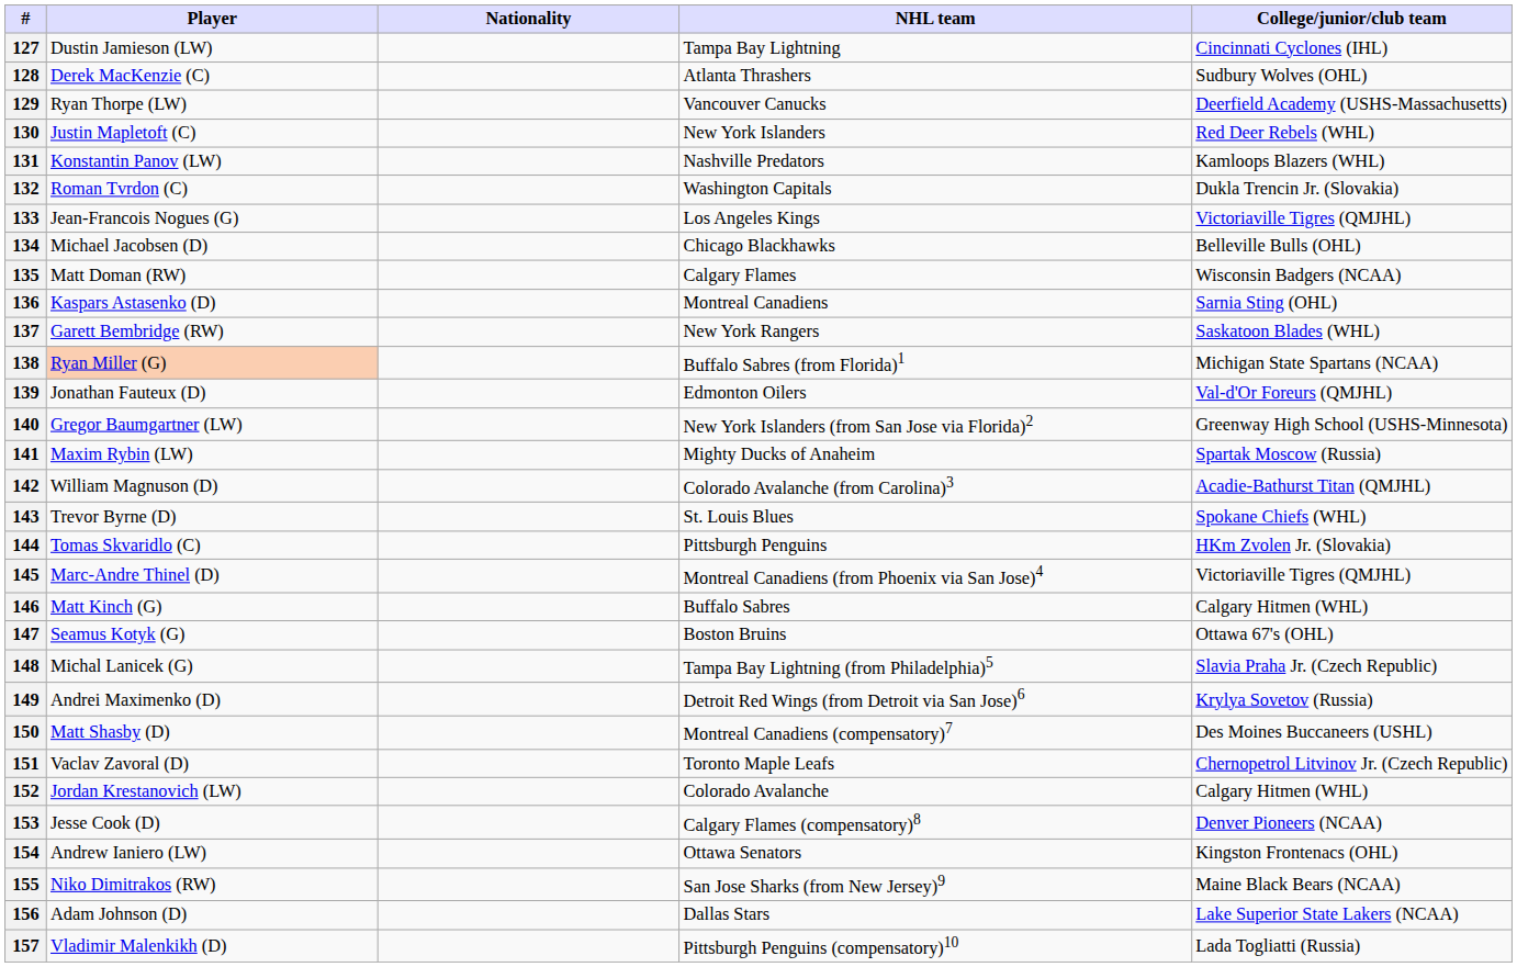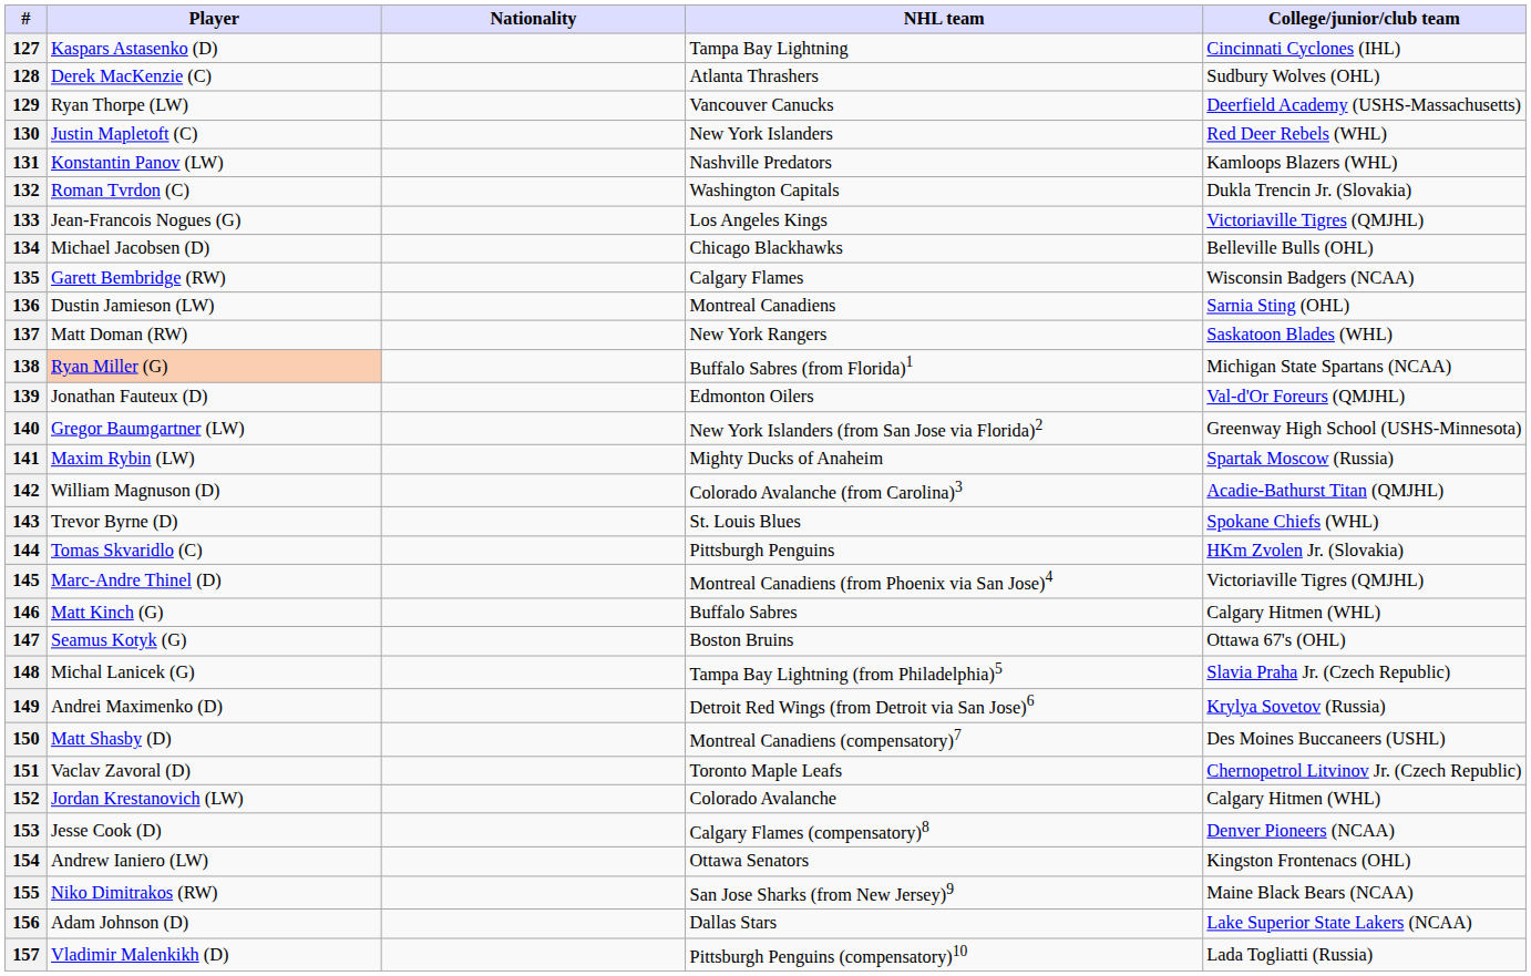127 | Player: Dustin Jamieson (LW) -> Kaspars Astasenko (D)
135 | Player: Matt Doman (RW) -> Garett Bembridge (RW)
136 | Player: Kaspars Astasenko (D) -> Dustin Jamieson (LW)
137 | Player: Garett Bembridge (RW) -> Matt Doman (RW)
